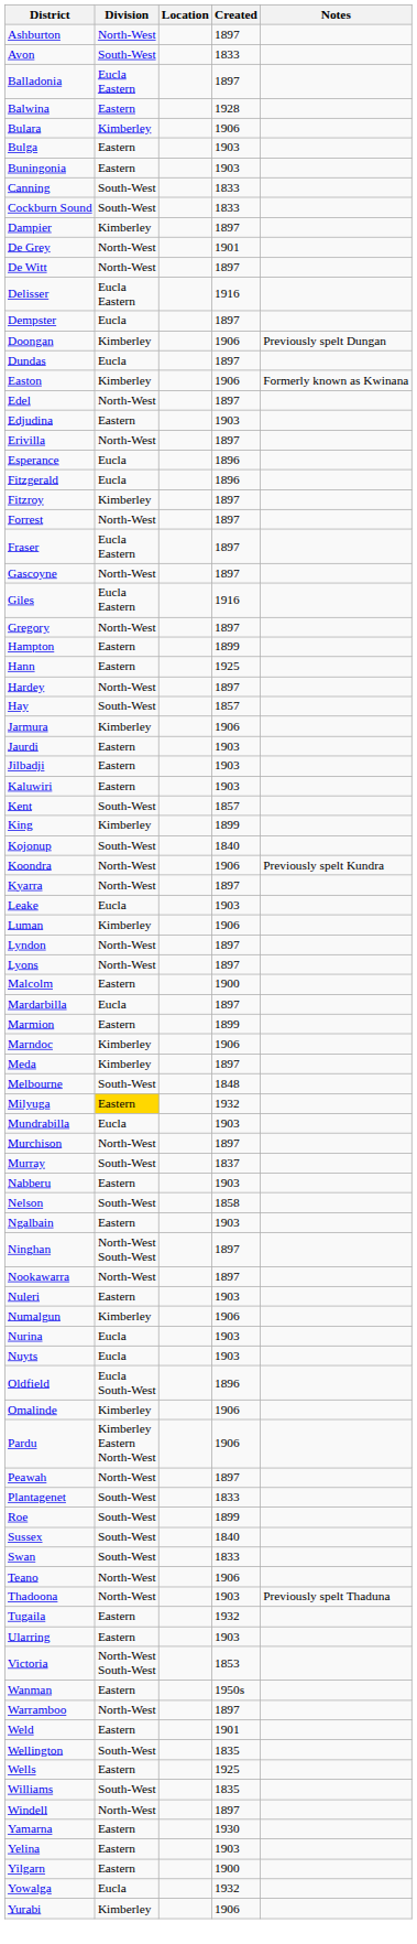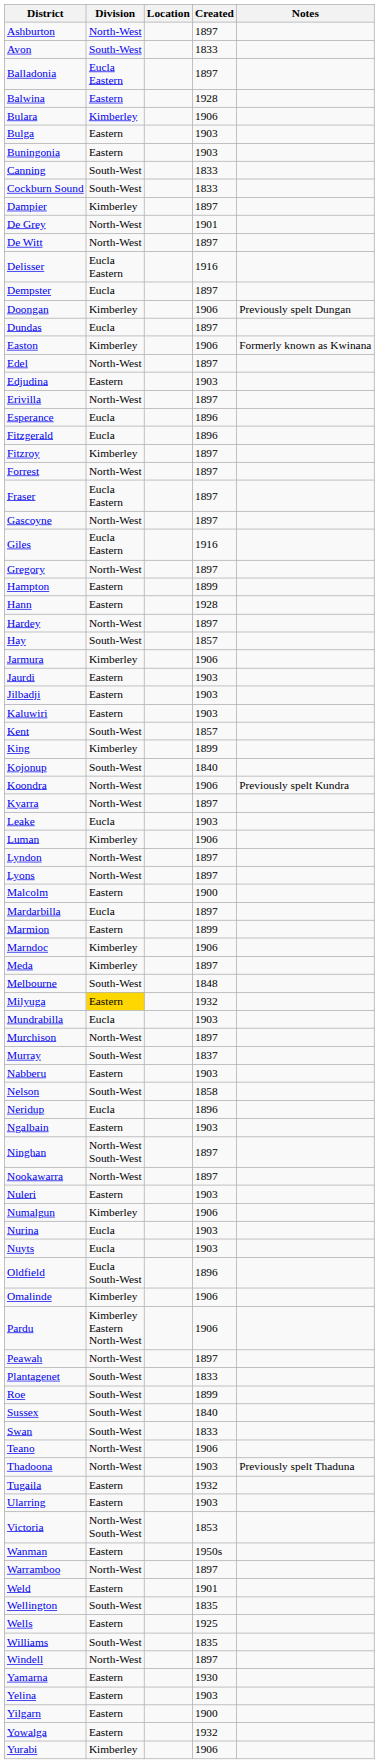Hann | Created: 1925 -> 1928
+ row: Neridup | Eucla | 1896
Yowalga | Division: Eucla -> Eastern
